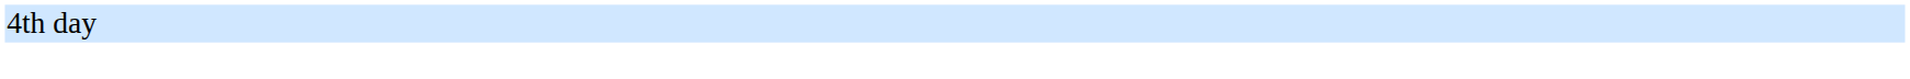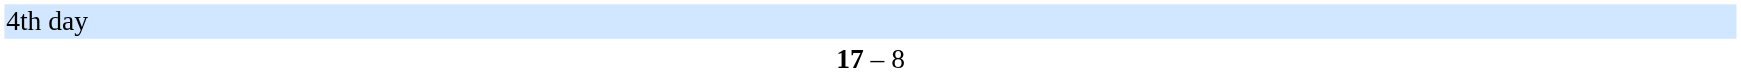+ row: 17 – 8
